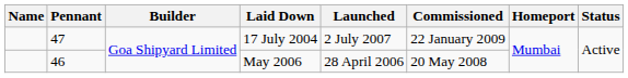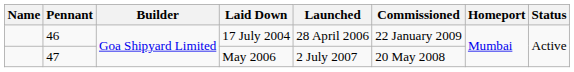17 July 2004 | Pennant: 47 -> 46
17 July 2004 | Launched: 2 July 2007 -> 28 April 2006
May 2006 | Pennant: 46 -> 47
May 2006 | Launched: 28 April 2006 -> 2 July 2007
